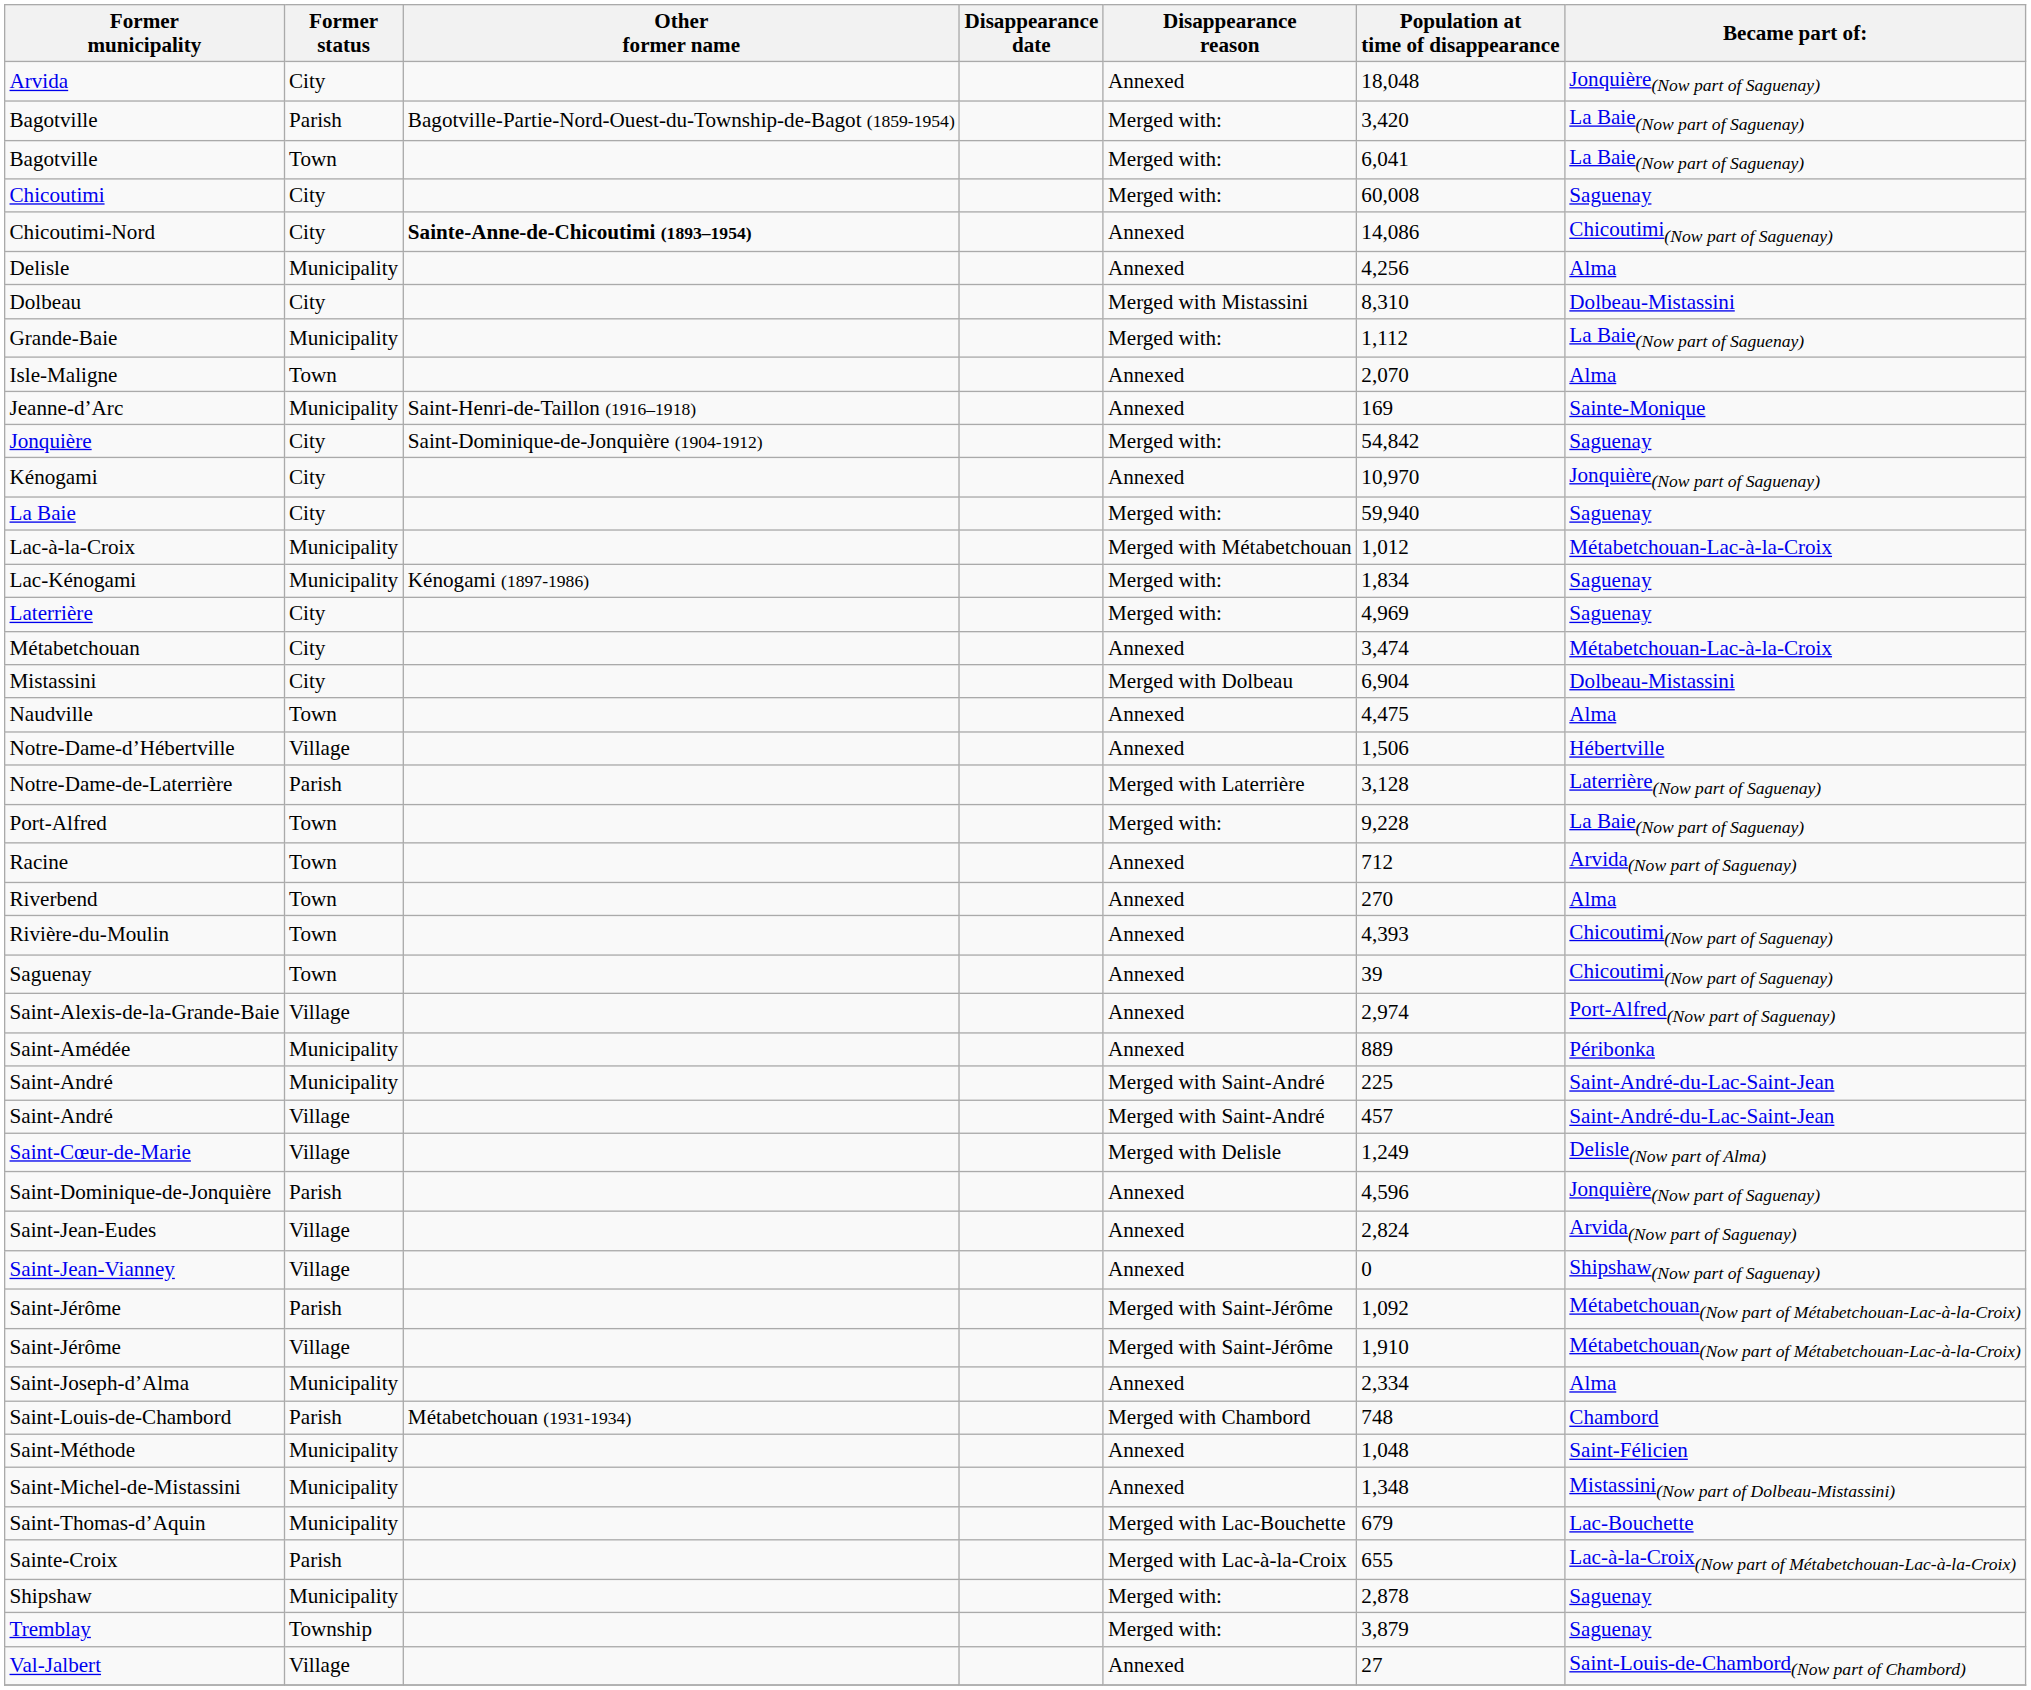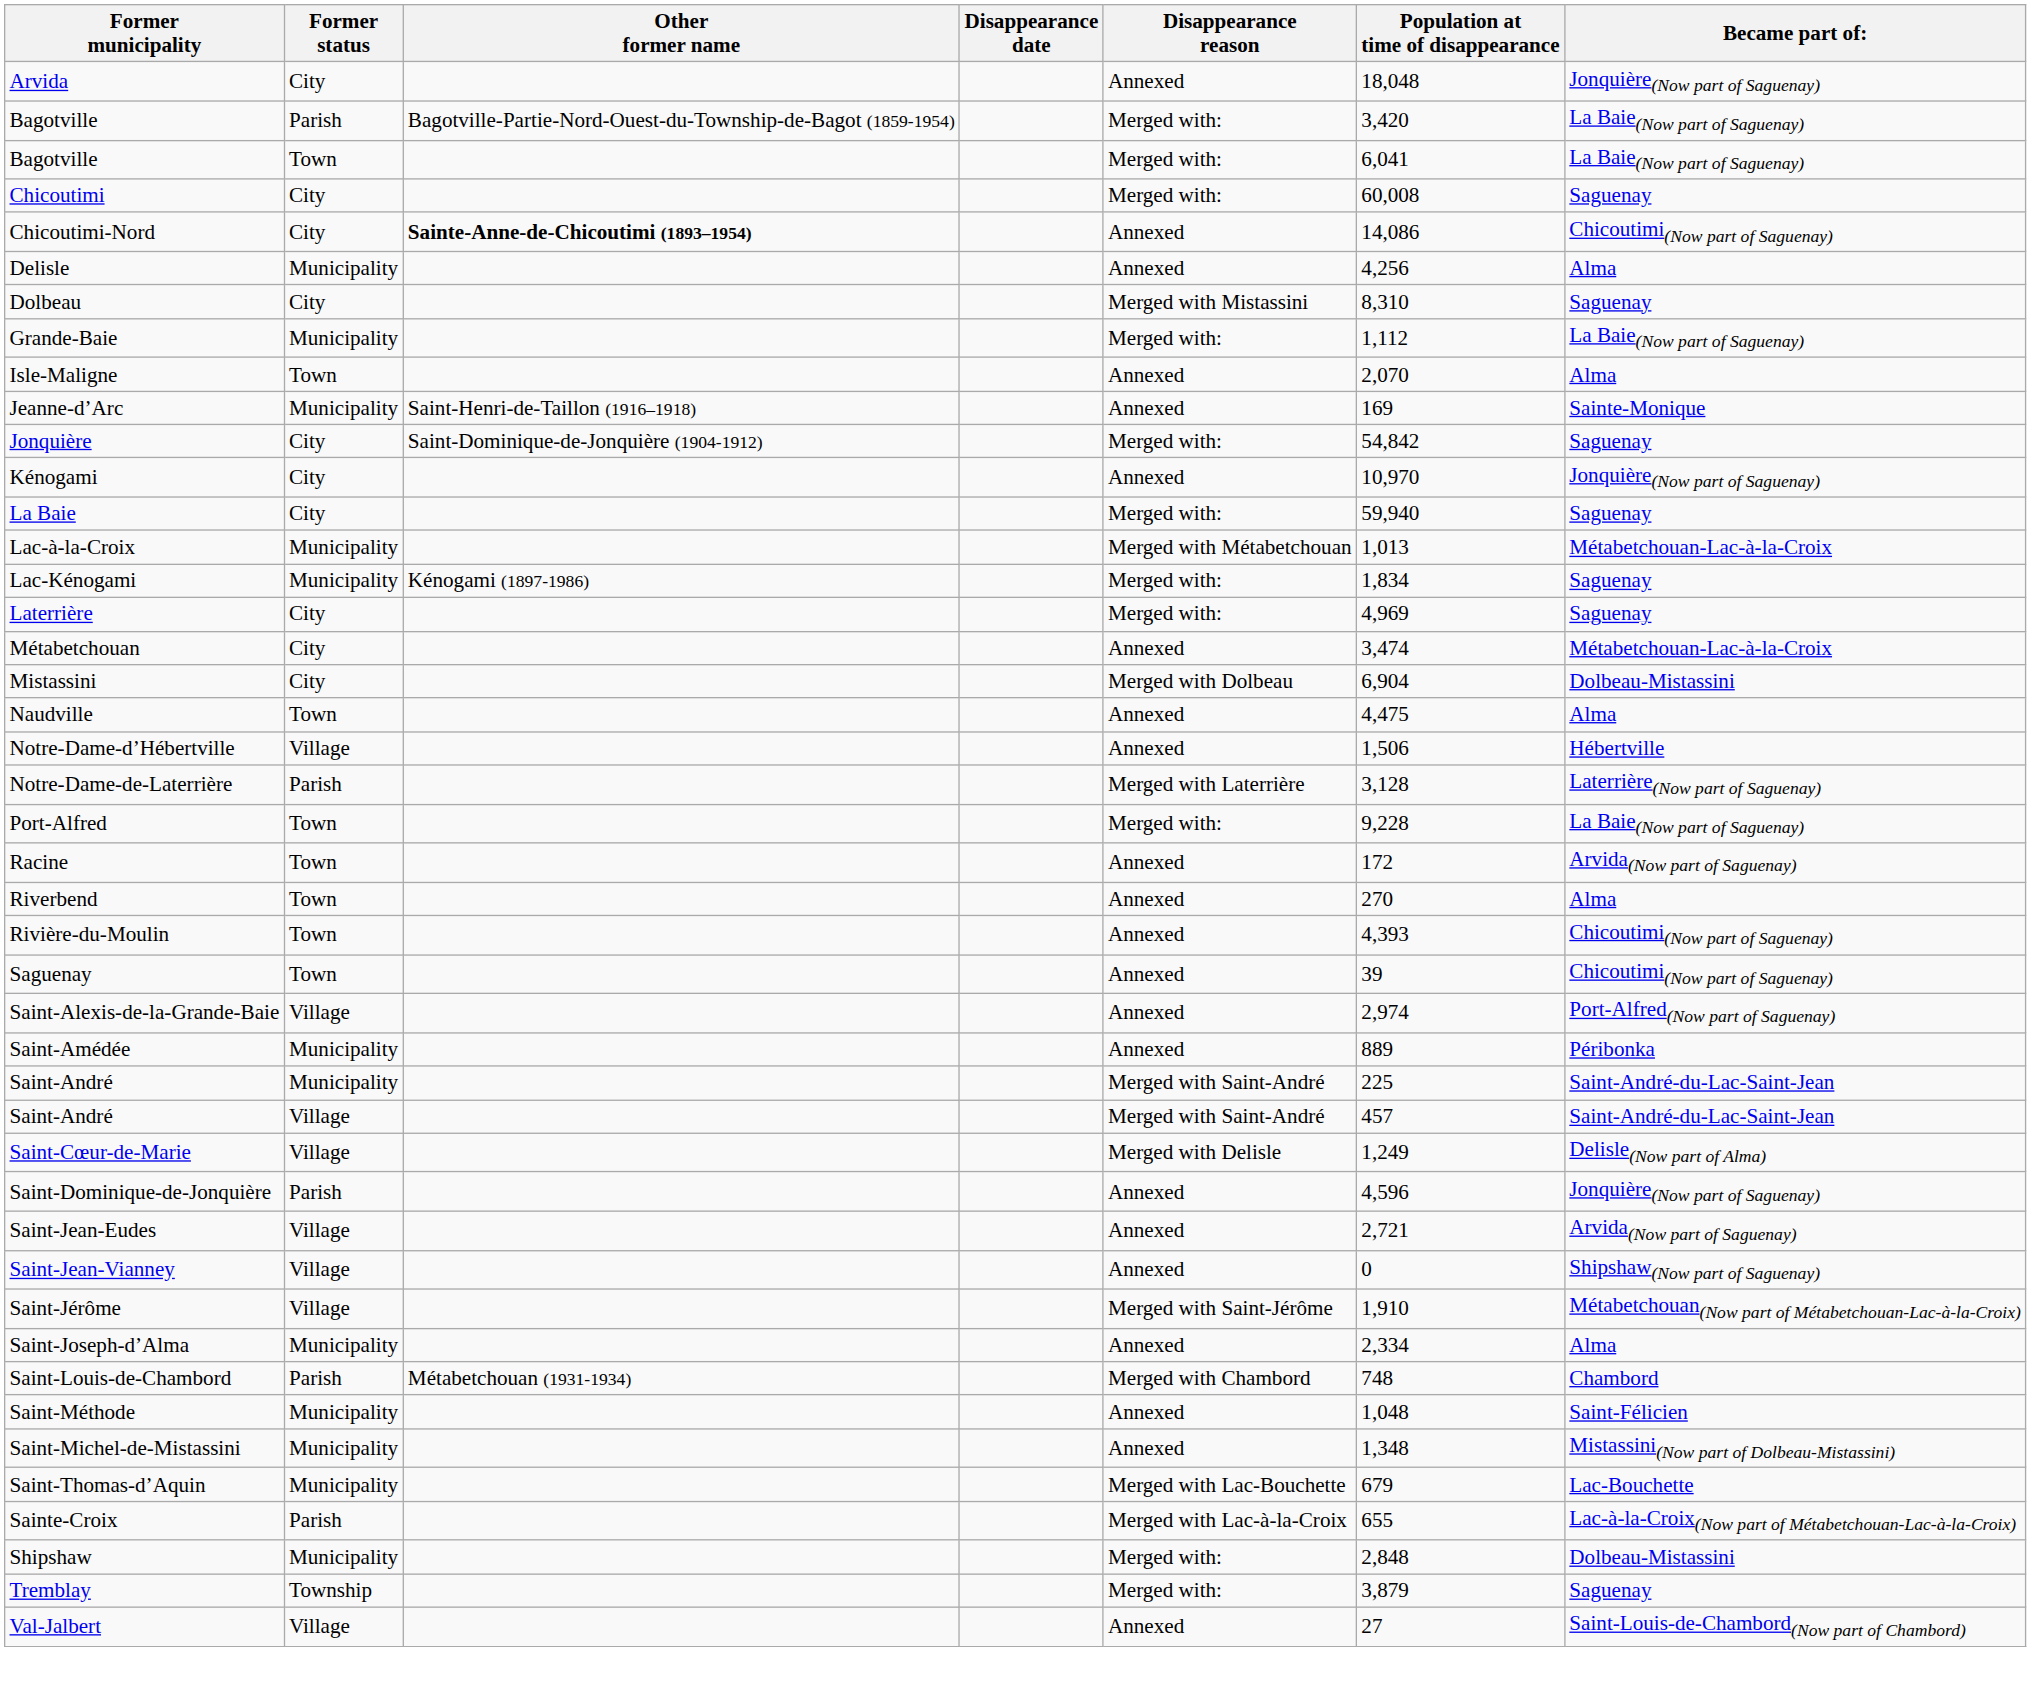Dolbeau | Became part of:: Dolbeau-Mistassini -> Saguenay
Lac-à-la-Croix | Population at time of disappearance: 1,012 -> 1,013
Racine | Population at time of disappearance: 712 -> 172
Saint-Jean-Eudes | Population at time of disappearance: 2,824 -> 2,721
- row: Saint-Jérôme | Parish | Merged with Saint-Jérôme | 1,092 | Métabetchouan(Now part of Métabetchouan-Lac-à-la-Croix)
Shipshaw | Population at time of disappearance: 2,878 -> 2,848
Shipshaw | Became part of:: Saguenay -> Dolbeau-Mistassini
